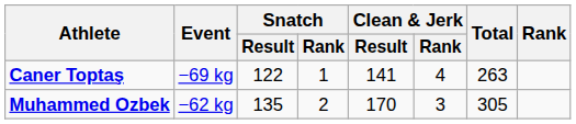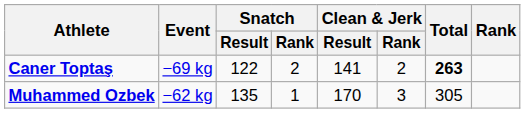Caner Toptaş | Snatch / Rank: 1 -> 2
Caner Toptaş | Clean & Jerk / Rank: 4 -> 2
Caner Toptaş | Total: normal -> bold
Muhammed Ozbek | Snatch / Rank: 2 -> 1
